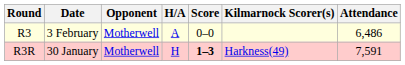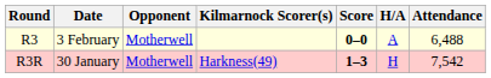columns swapped: H/A <-> Kilmarnock Scorer(s)
R3 | Score: normal -> bold
R3 | Attendance: 6,486 -> 6,488
R3R | Attendance: 7,591 -> 7,542
